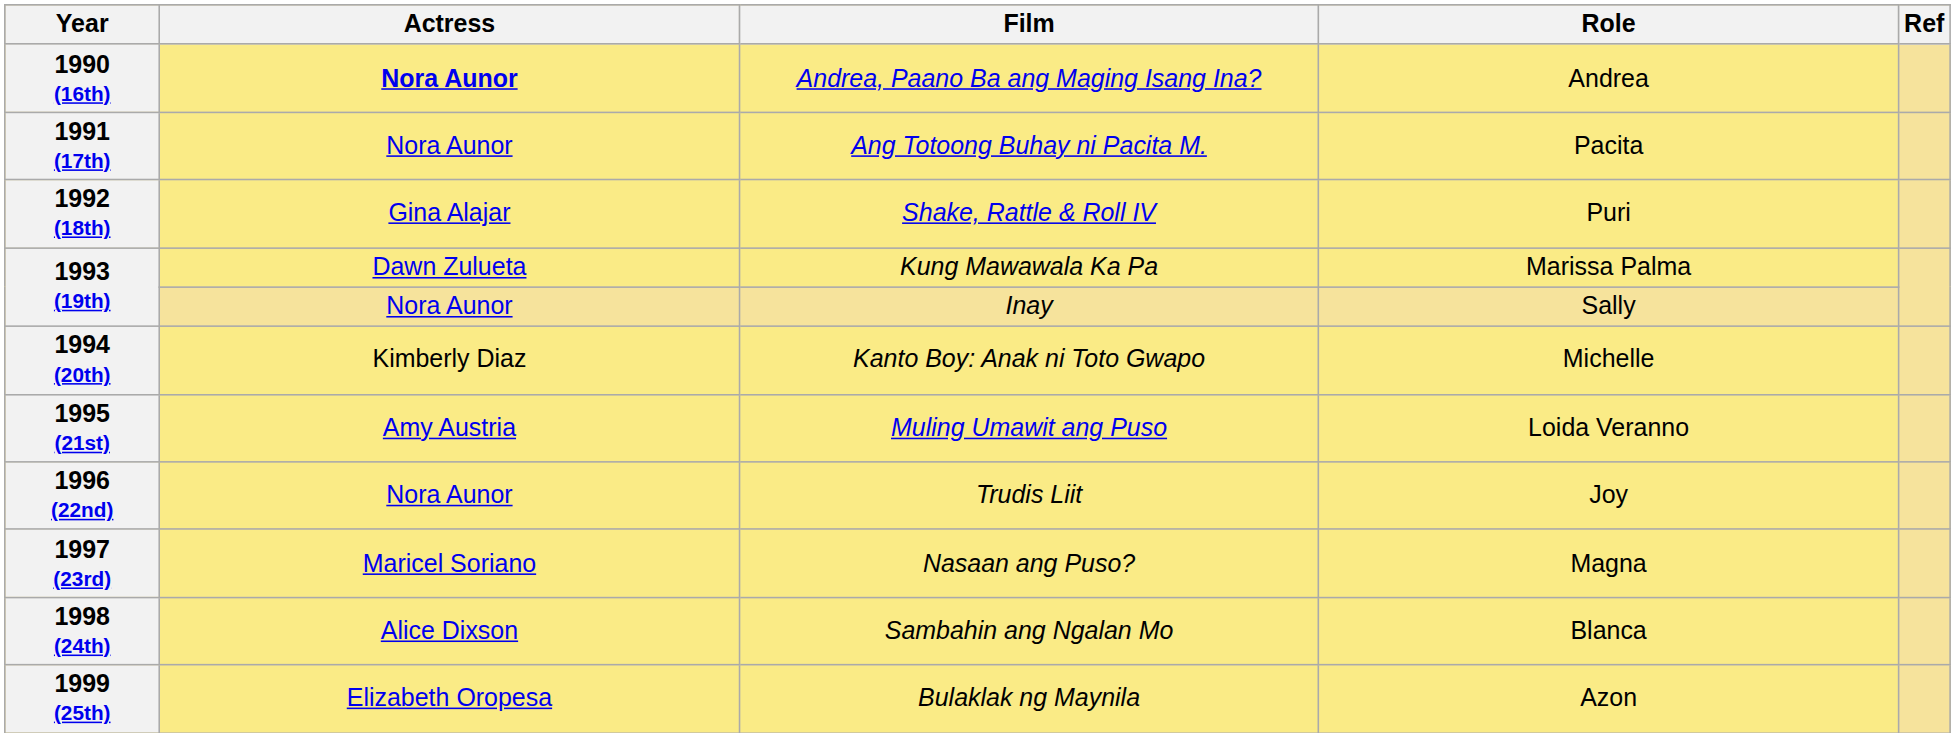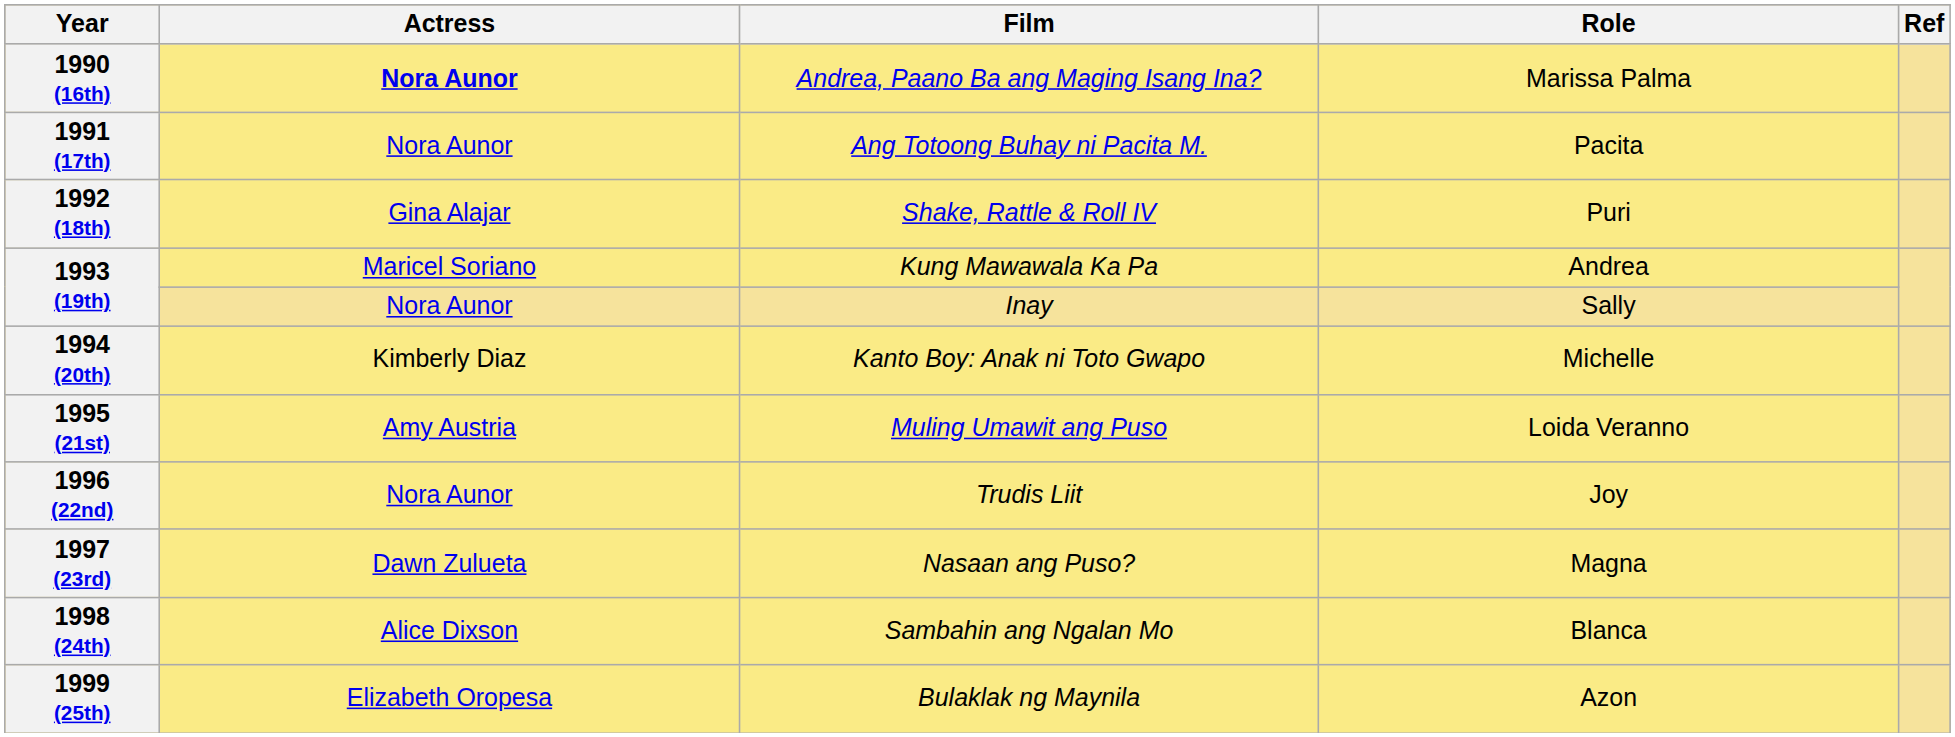1990 (16th) | Role: Andrea -> Marissa Palma
1993 (19th) / Kung Mawawala Ka Pa | Actress: Dawn Zulueta -> Maricel Soriano
1993 (19th) / Kung Mawawala Ka Pa | Role: Marissa Palma -> Andrea
1997 (23rd) | Actress: Maricel Soriano -> Dawn Zulueta
